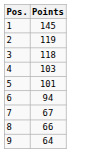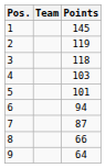+ column: Team
7 | Points: 67 -> 87
